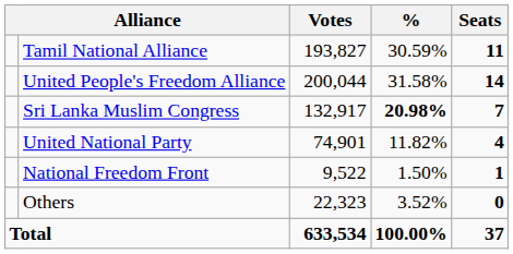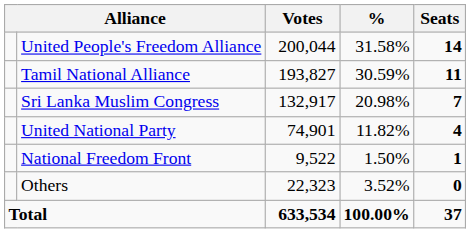rows swapped: United People's Freedom Alliance <-> Tamil National Alliance
Sri Lanka Muslim Congress | %: bold -> normal
